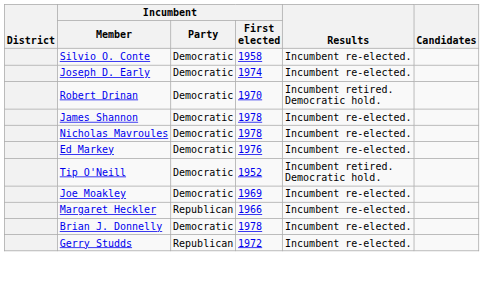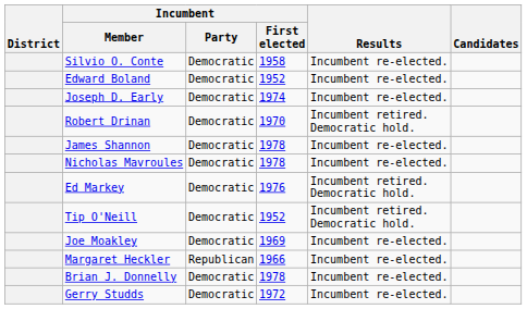+ row: Edward Boland | Democratic | 1952 | Incumbent re-elected.
Ed Markey | Results: Incumbent re-elected. -> Incumbent retired. Democratic hold.
Gerry Studds | Incumbent / Party: Republican -> Democratic
